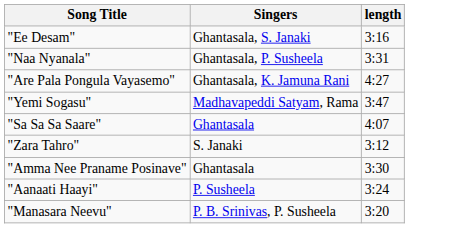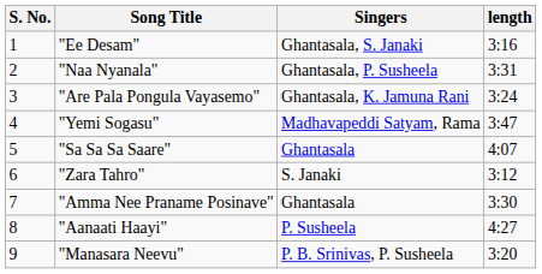+ column: S. No. | 1 | 2 | 3 | 4 | 5 | 6 | 7 | 8 | 9
"Are Pala Pongula Vayasemo" | length: 4:27 -> 3:24
"Aanaati Haayi" | length: 3:24 -> 4:27
